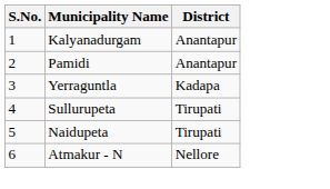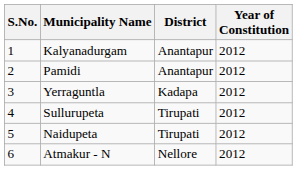+ column: Year of Constitution | 2012 | 2012 | 2012 | 2012 | 2012 | 2012
